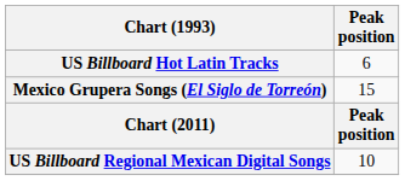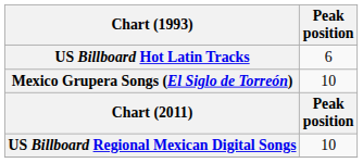Mexico Grupera Songs (El Siglo de Torreón) | Peak position: 15 -> 10
